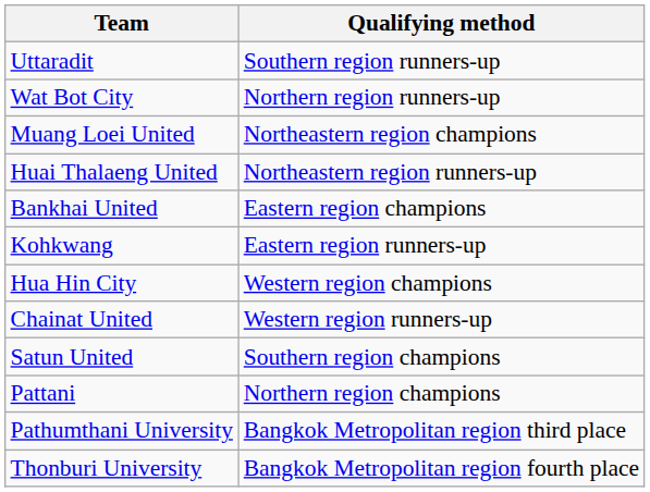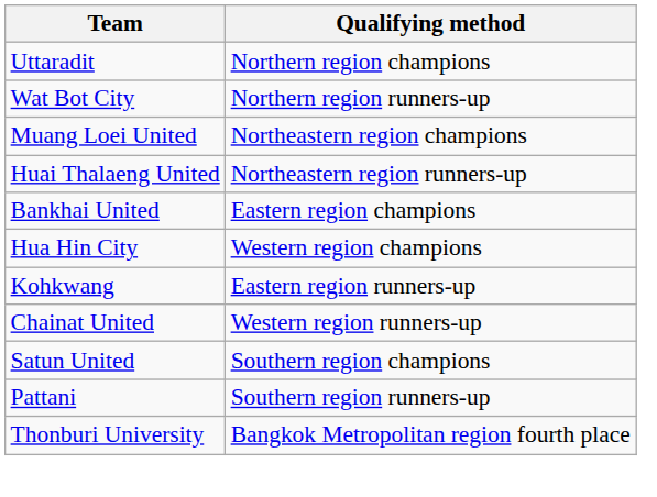Uttaradit | Qualifying method: Southern region runners-up -> Northern region champions
rows swapped: Kohkwang <-> Hua Hin City
Pattani | Qualifying method: Northern region champions -> Southern region runners-up
- row: Pathumthani University | Bangkok Metropolitan region third place
